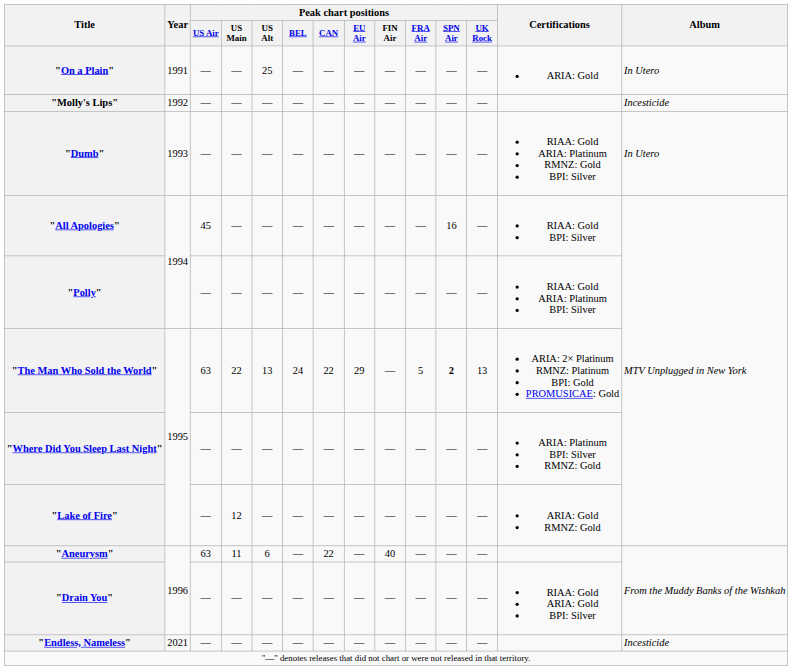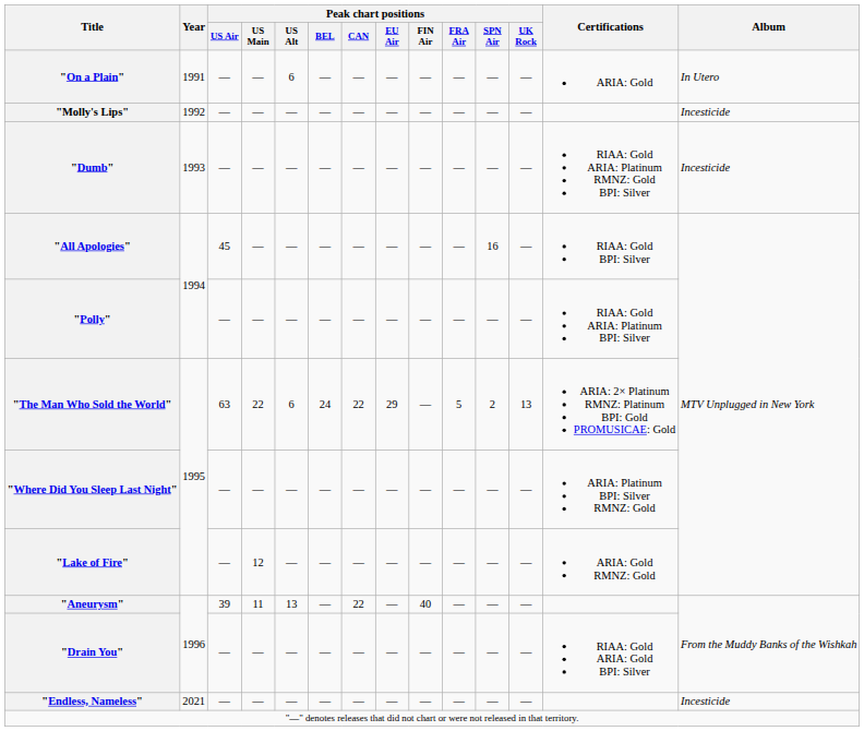"On a Plain" | Peak chart positions / US Alt: 25 -> 6
"Dumb" | Album: In Utero -> Incesticide
"The Man Who Sold the World" | Peak chart positions / US Alt: 13 -> 6
"The Man Who Sold the World" | Peak chart positions / SPN Air: bold -> normal
"Aneurysm" | Peak chart positions / US Air: 63 -> 39
"Aneurysm" | Peak chart positions / US Alt: 6 -> 13
